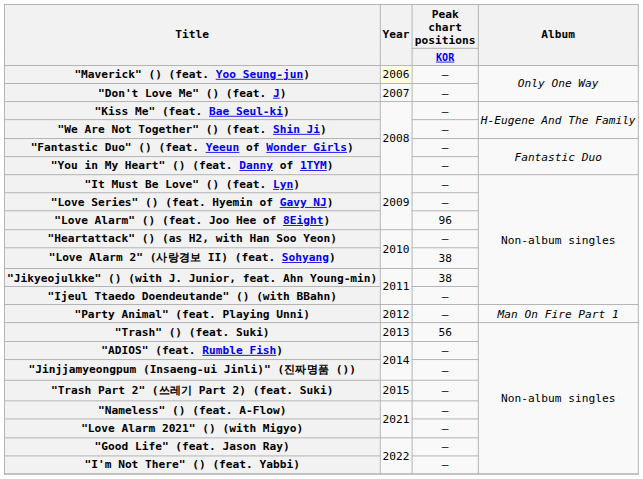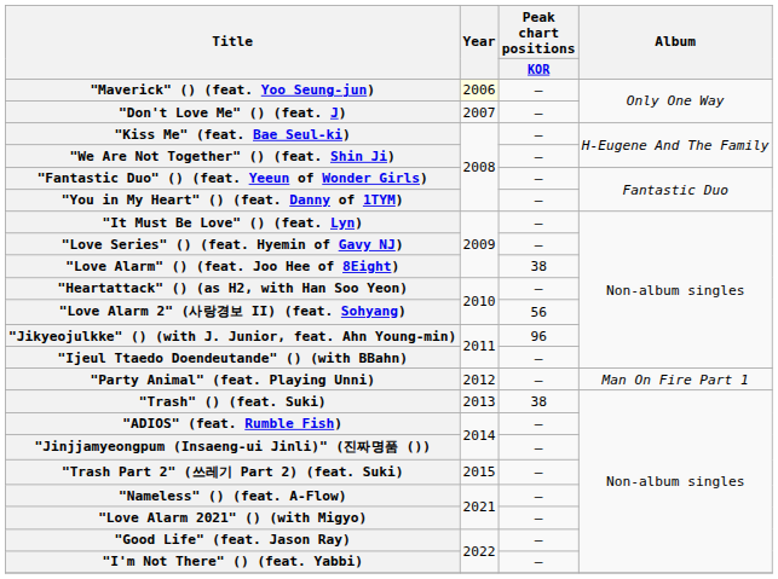"Love Alarm" () (feat. Joo Hee of 8Eight) | Peak chart positions / KOR: 96 -> 38
"Love Alarm 2" (사랑경보 II) (feat. Sohyang) | Peak chart positions / KOR: 38 -> 56
"Jikyeojulkke" () (with J. Junior, feat. Ahn Young-min) | Peak chart positions / KOR: 38 -> 96
"Trash" () (feat. Suki) | Peak chart positions / KOR: 56 -> 38
